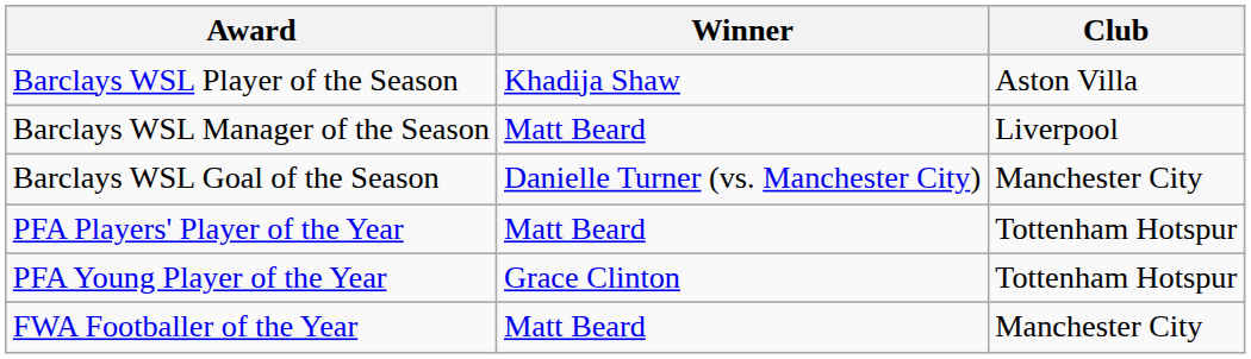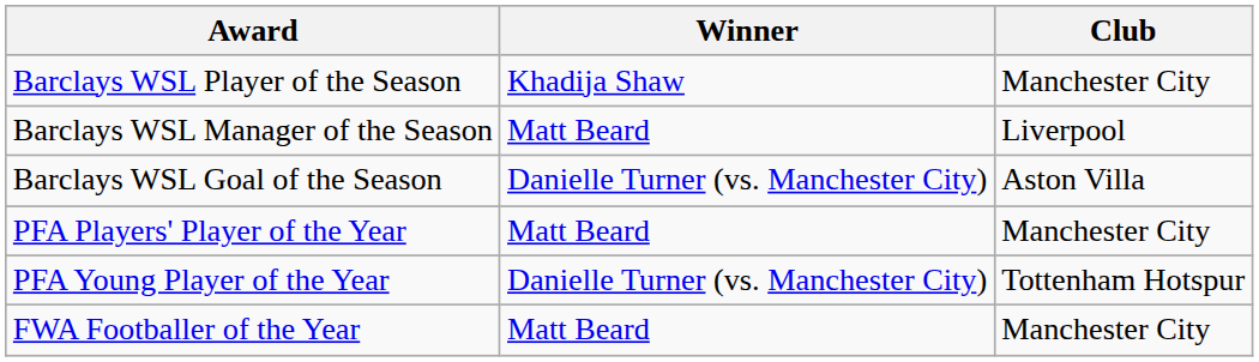Barclays WSL Player of the Season | Club: Aston Villa -> Manchester City
Barclays WSL Goal of the Season | Club: Manchester City -> Aston Villa
PFA Players' Player of the Year | Club: Tottenham Hotspur -> Manchester City
PFA Young Player of the Year | Winner: Grace Clinton -> Danielle Turner (vs. Manchester City)
